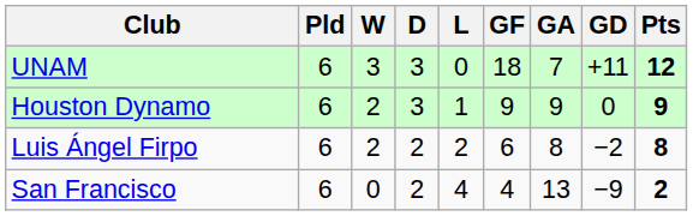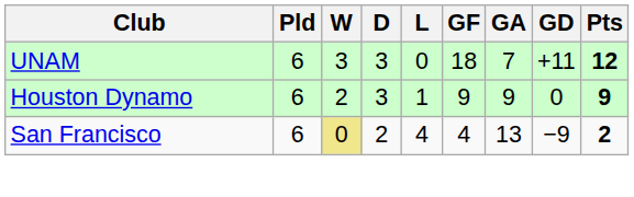- row: Luis Ángel Firpo | 6 | 2 | 2 | 2 | 6 | 8 | −2 | 8
San Francisco | W: no background -> khaki background
